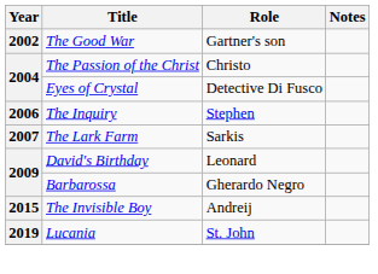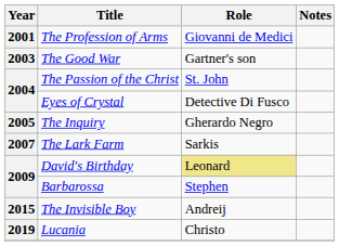+ row: 2001 | The Profession of Arms | Giovanni de Medici
The Good War | Year: 2002 -> 2003
The Passion of the Christ | Role: Christo -> St. John
The Inquiry | Year: 2006 -> 2005
The Inquiry | Role: Stephen -> Gherardo Negro
David's Birthday | Role: no background -> khaki background
Barbarossa | Role: Gherardo Negro -> Stephen
Lucania | Role: St. John -> Christo
